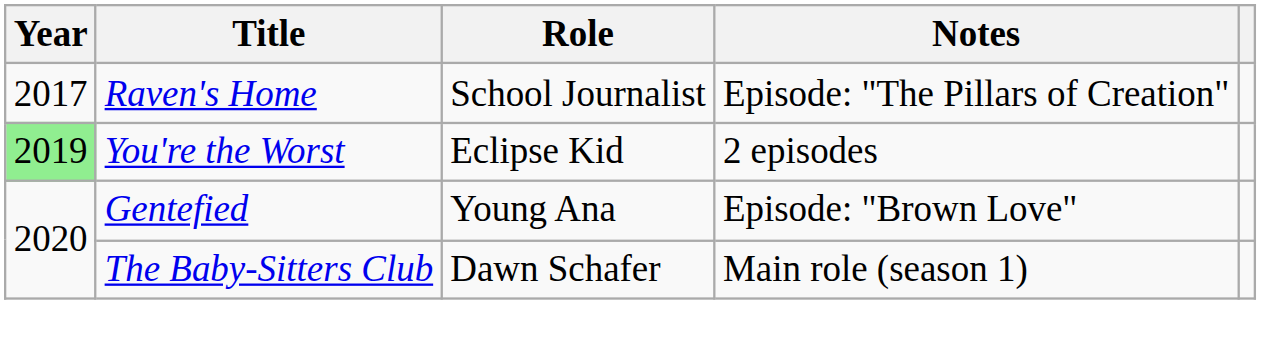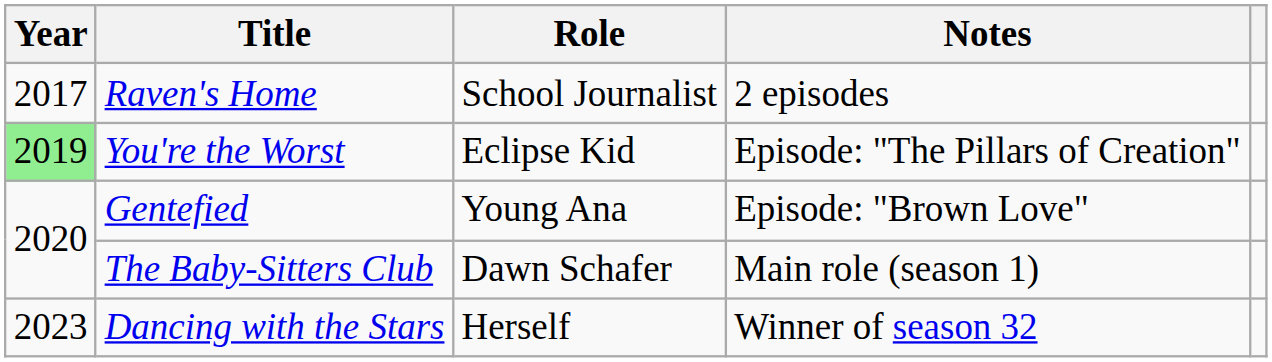Raven's Home | Notes: Episode: "The Pillars of Creation" -> 2 episodes
You're the Worst | Notes: 2 episodes -> Episode: "The Pillars of Creation"
+ row: 2023 | Dancing with the Stars | Herself | Winner of season 32
